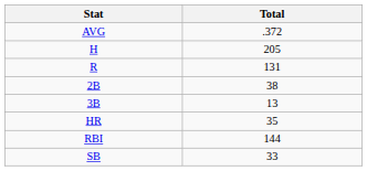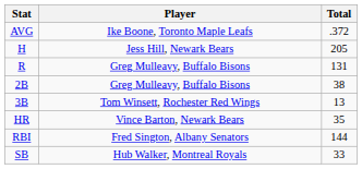+ column: Player | Ike Boone, Toronto Maple Leafs | Jess Hill, Newark Bears | Greg Mulleavy, Buffalo Bisons | Greg Mulleavy, Buffalo Bisons | Tom Winsett, Rochester Red Wings | Vince Barton, Newark Bears | Fred Sington, Albany Senators | Hub Walker, Montreal Royals
